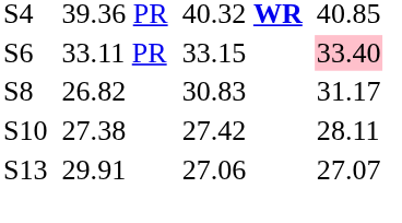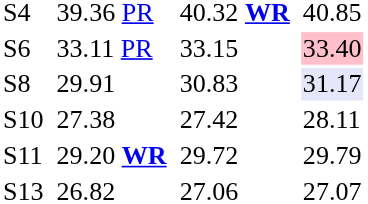S8 | column 3: 26.82 -> 29.91
S8 | column 7: no background -> lavender background
+ row: S11 | 29.20 WR | 29.72 | 29.79
S13 | column 3: 29.91 -> 26.82
